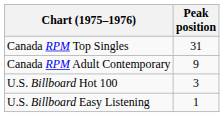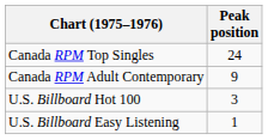Canada RPM Top Singles | Peak position: 31 -> 24
